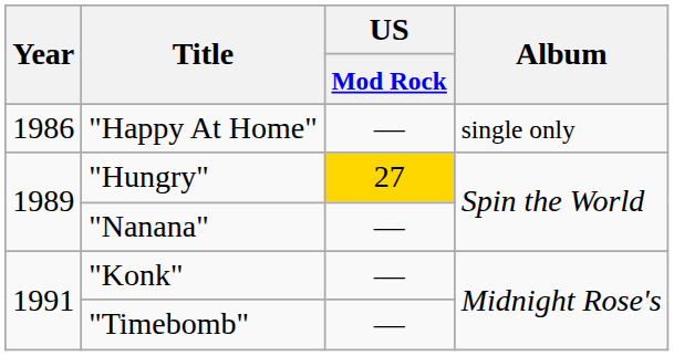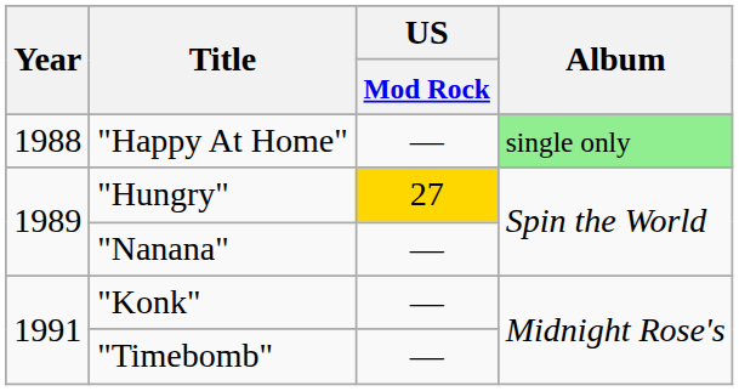"Happy At Home" | Year: 1986 -> 1988
"Happy At Home" | Album: no background -> lightgreen background
